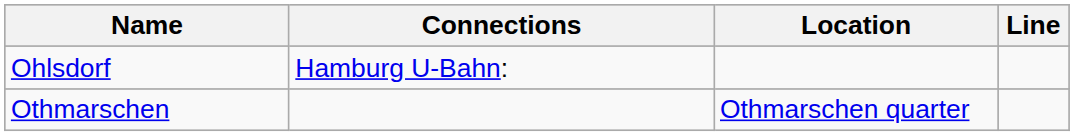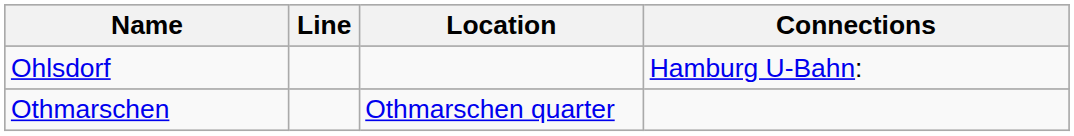columns swapped: Line <-> Connections
